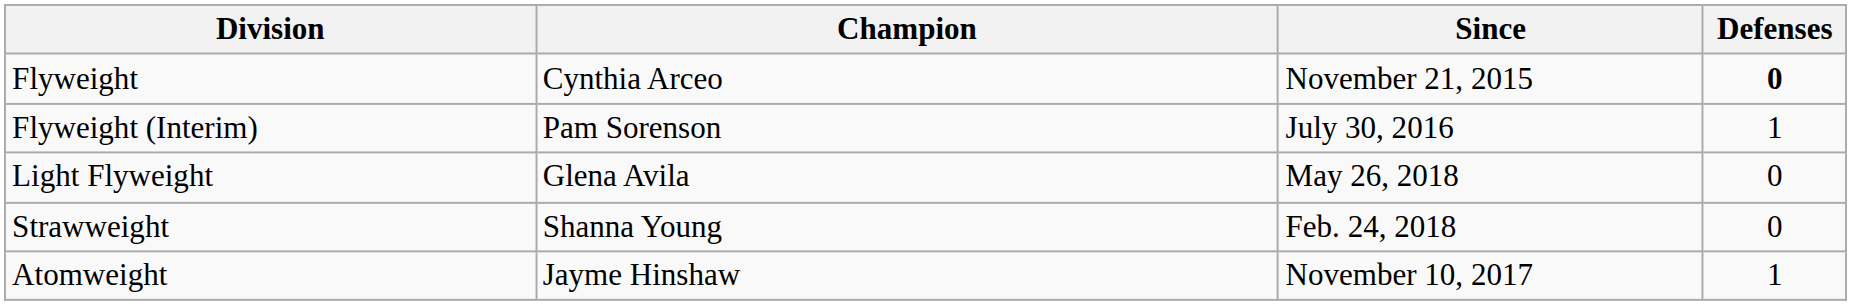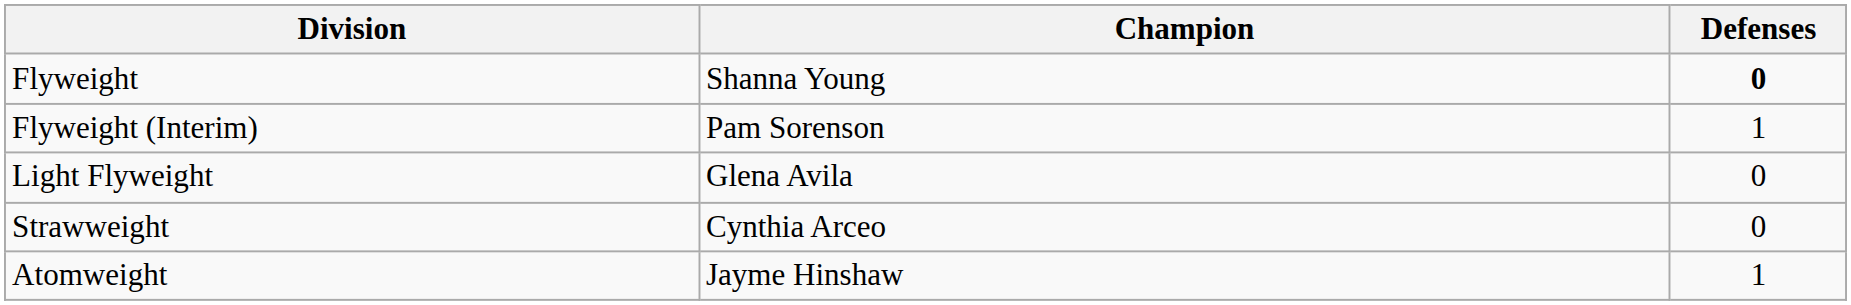- column: Since | November 21, 2015 | July 30, 2016 | May 26, 2018 | Feb. 24, 2018 | November 10, 2017
Flyweight | Champion: Cynthia Arceo -> Shanna Young
Strawweight | Champion: Shanna Young -> Cynthia Arceo
